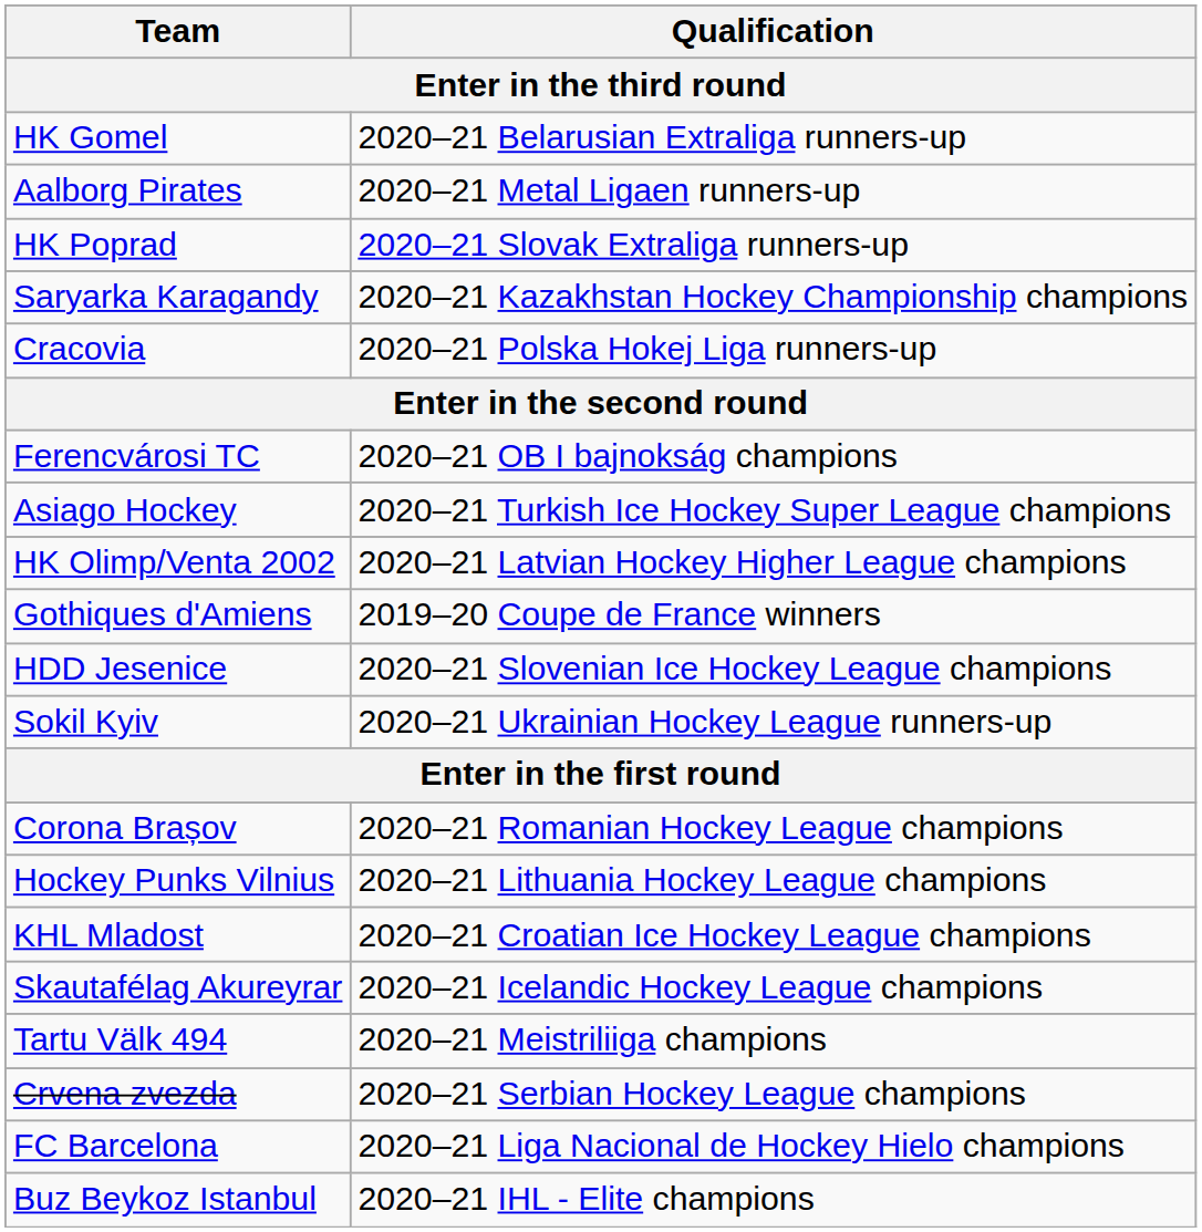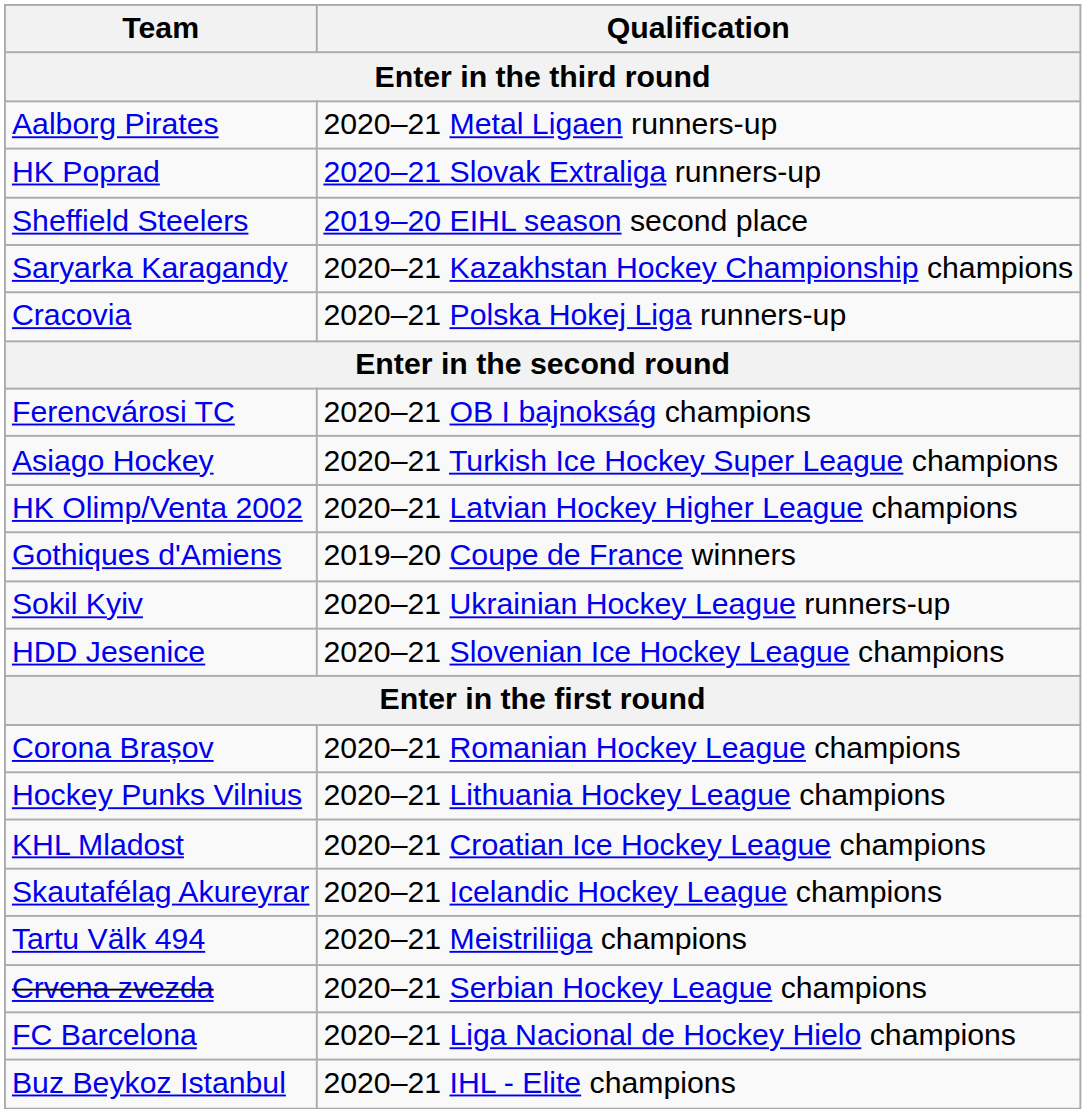- row: HK Gomel | 2020–21 Belarusian Extraliga runners-up
+ row: Sheffield Steelers | 2019–20 EIHL season second place
rows swapped: HDD Jesenice <-> Sokil Kyiv
